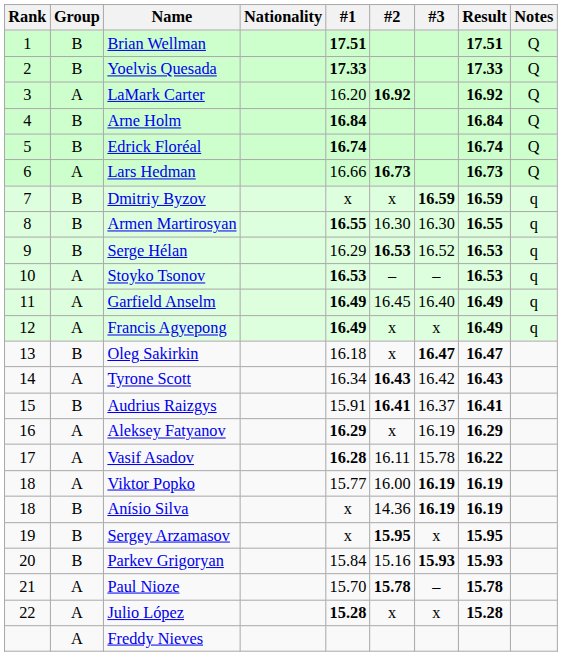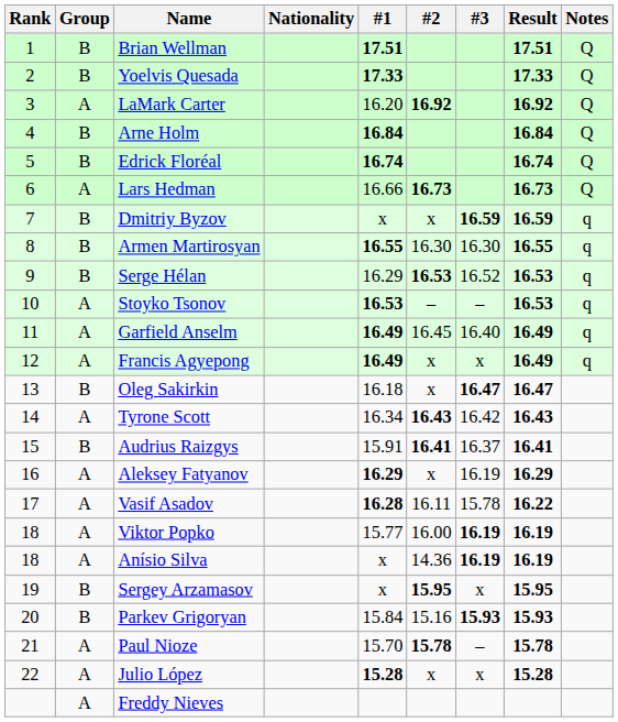Anísio Silva | Group: B -> A
